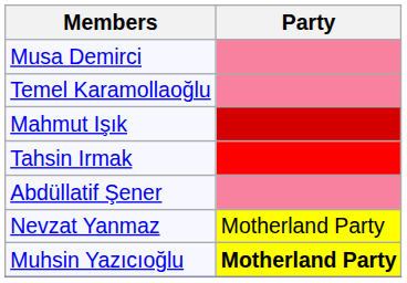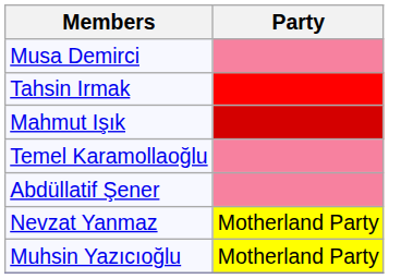rows swapped: Tahsin Irmak <-> Temel Karamollaoğlu
Muhsin Yazıcıoğlu | Party: bold -> normal
